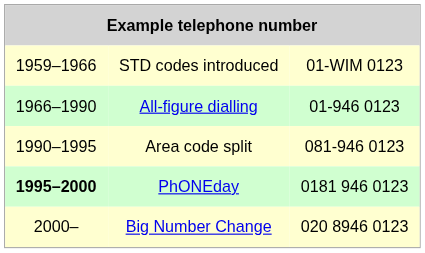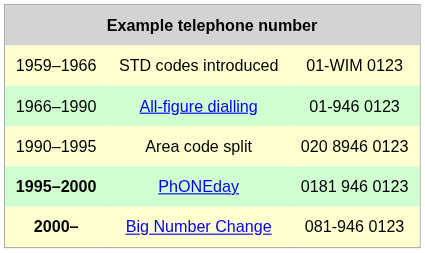Area code split | column 3: 081-946 0123 -> 020 8946 0123
Big Number Change | column 1: normal -> bold
Big Number Change | column 3: 020 8946 0123 -> 081-946 0123
